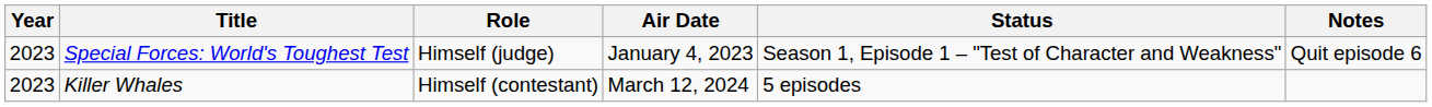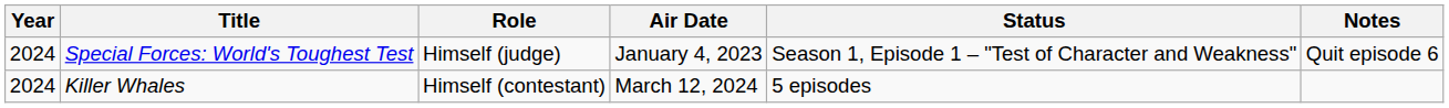Special Forces: World's Toughest Test | Year: 2023 -> 2024
Killer Whales | Year: 2023 -> 2024
